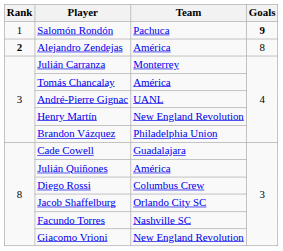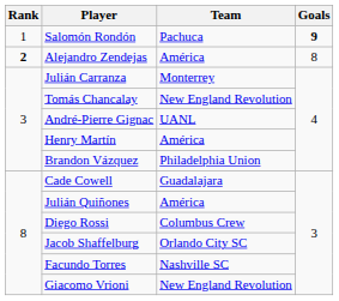Tomás Chancalay | Team: América -> New England Revolution
Henry Martín | Team: New England Revolution -> América
